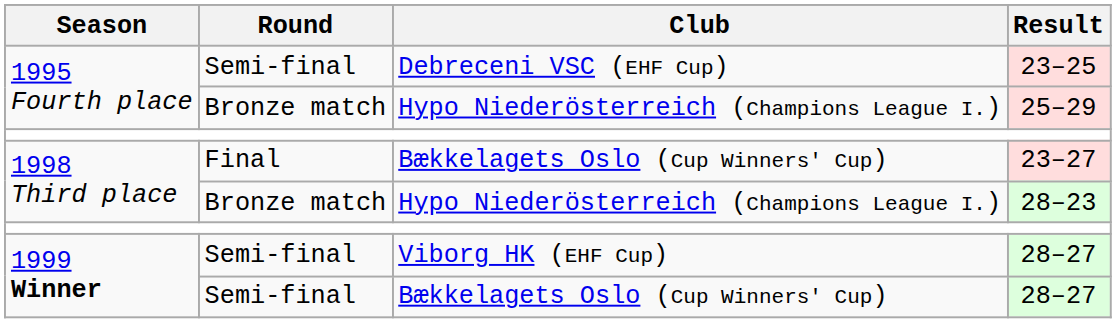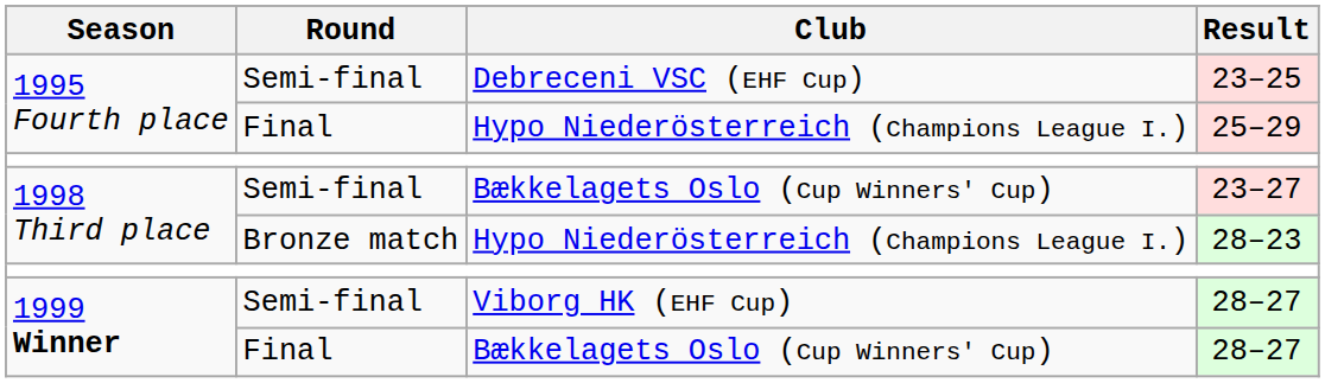25–29 | Round: Bronze match -> Final
23–27 | Round: Final -> Semi-final
Bækkelagets Oslo (Cup Winners' Cup) / 28–27 | Round: Semi-final -> Final
